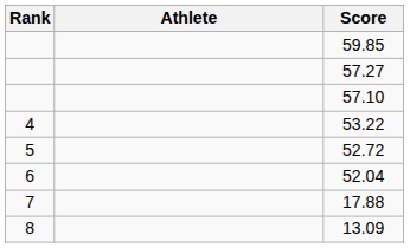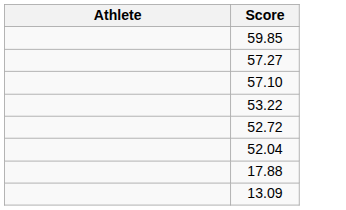- column: Rank | 4 | 5 | 6 | 7 | 8
